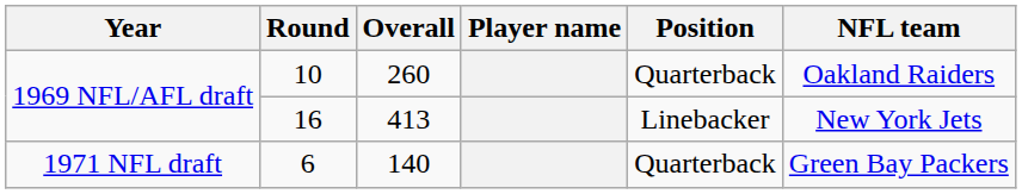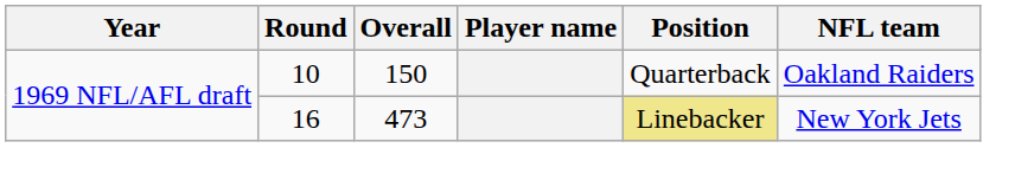10 | Overall: 260 -> 150
16 | Overall: 413 -> 473
16 | Position: no background -> khaki background
- row: 1971 NFL draft | 6 | 140 | Quarterback | Green Bay Packers
